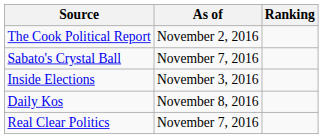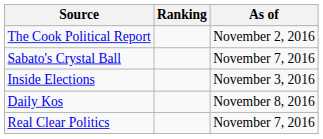columns swapped: Ranking <-> As of
